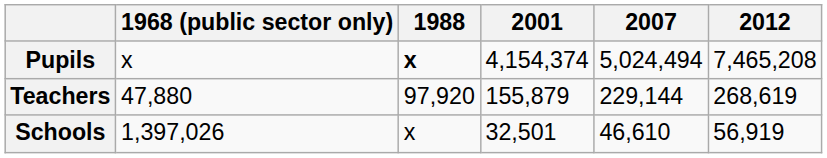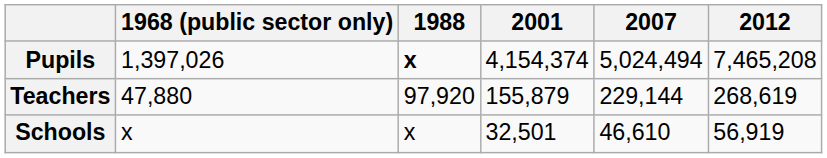Pupils | 1968 (public sector only): x -> 1,397,026
Schools | 1968 (public sector only): 1,397,026 -> x
